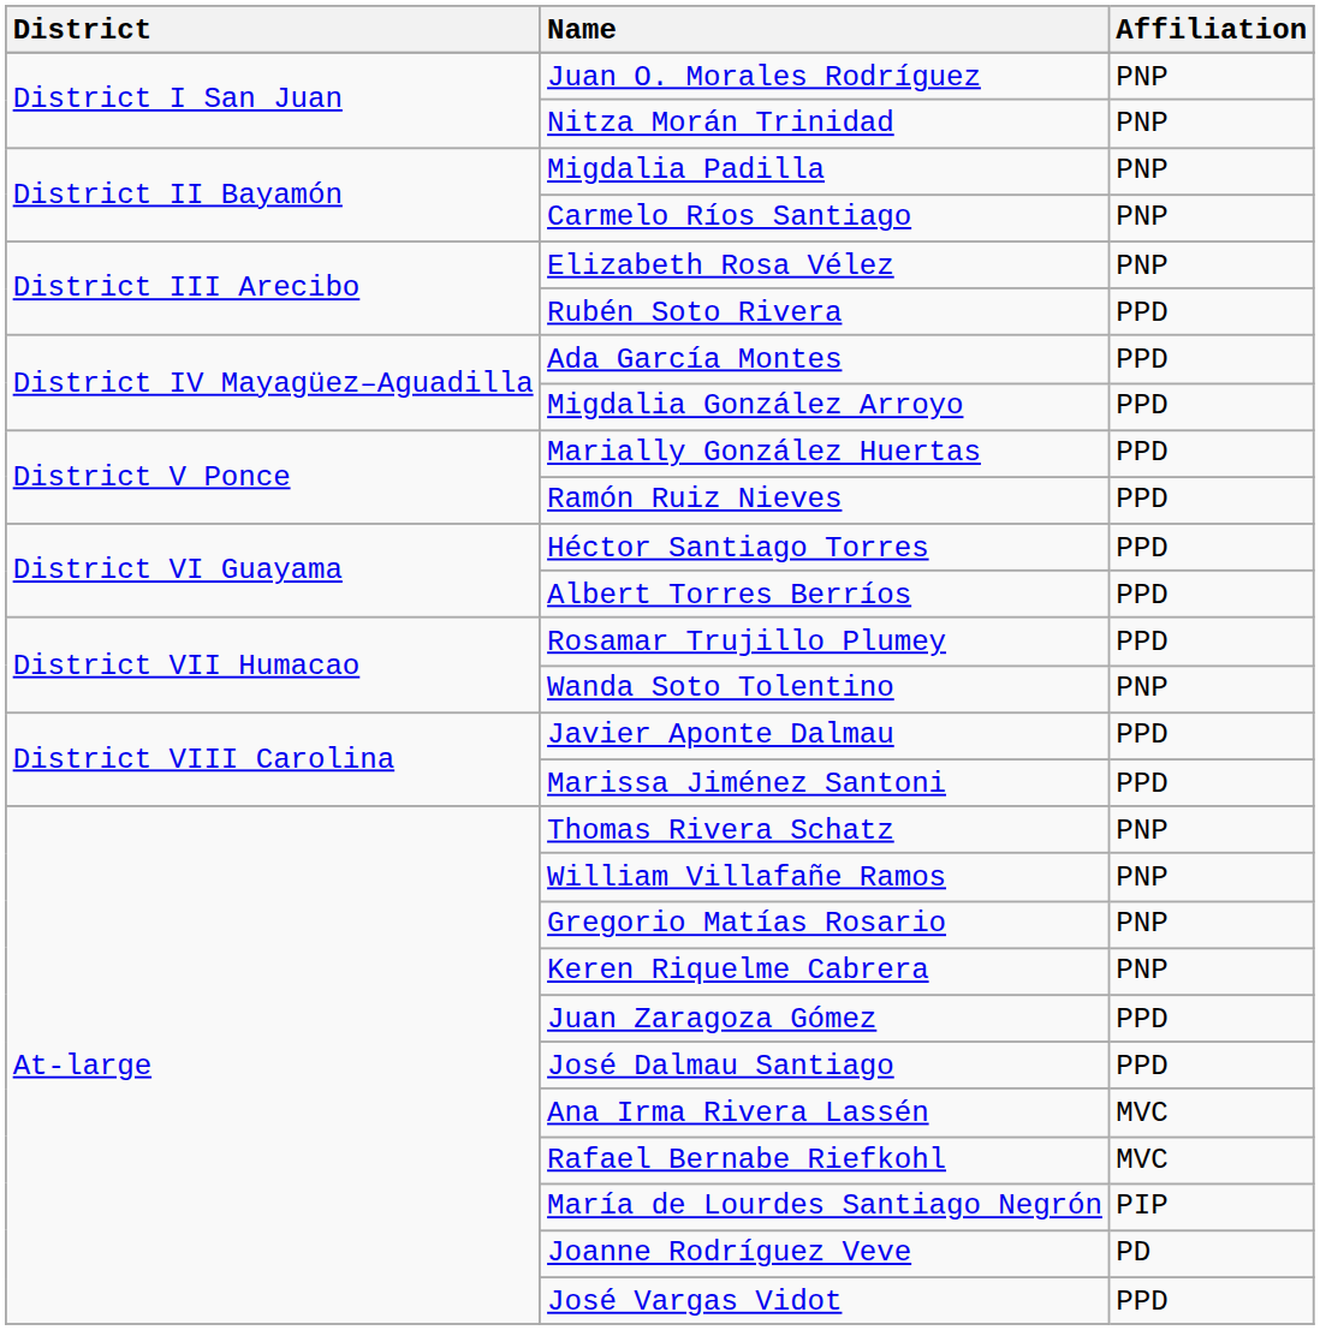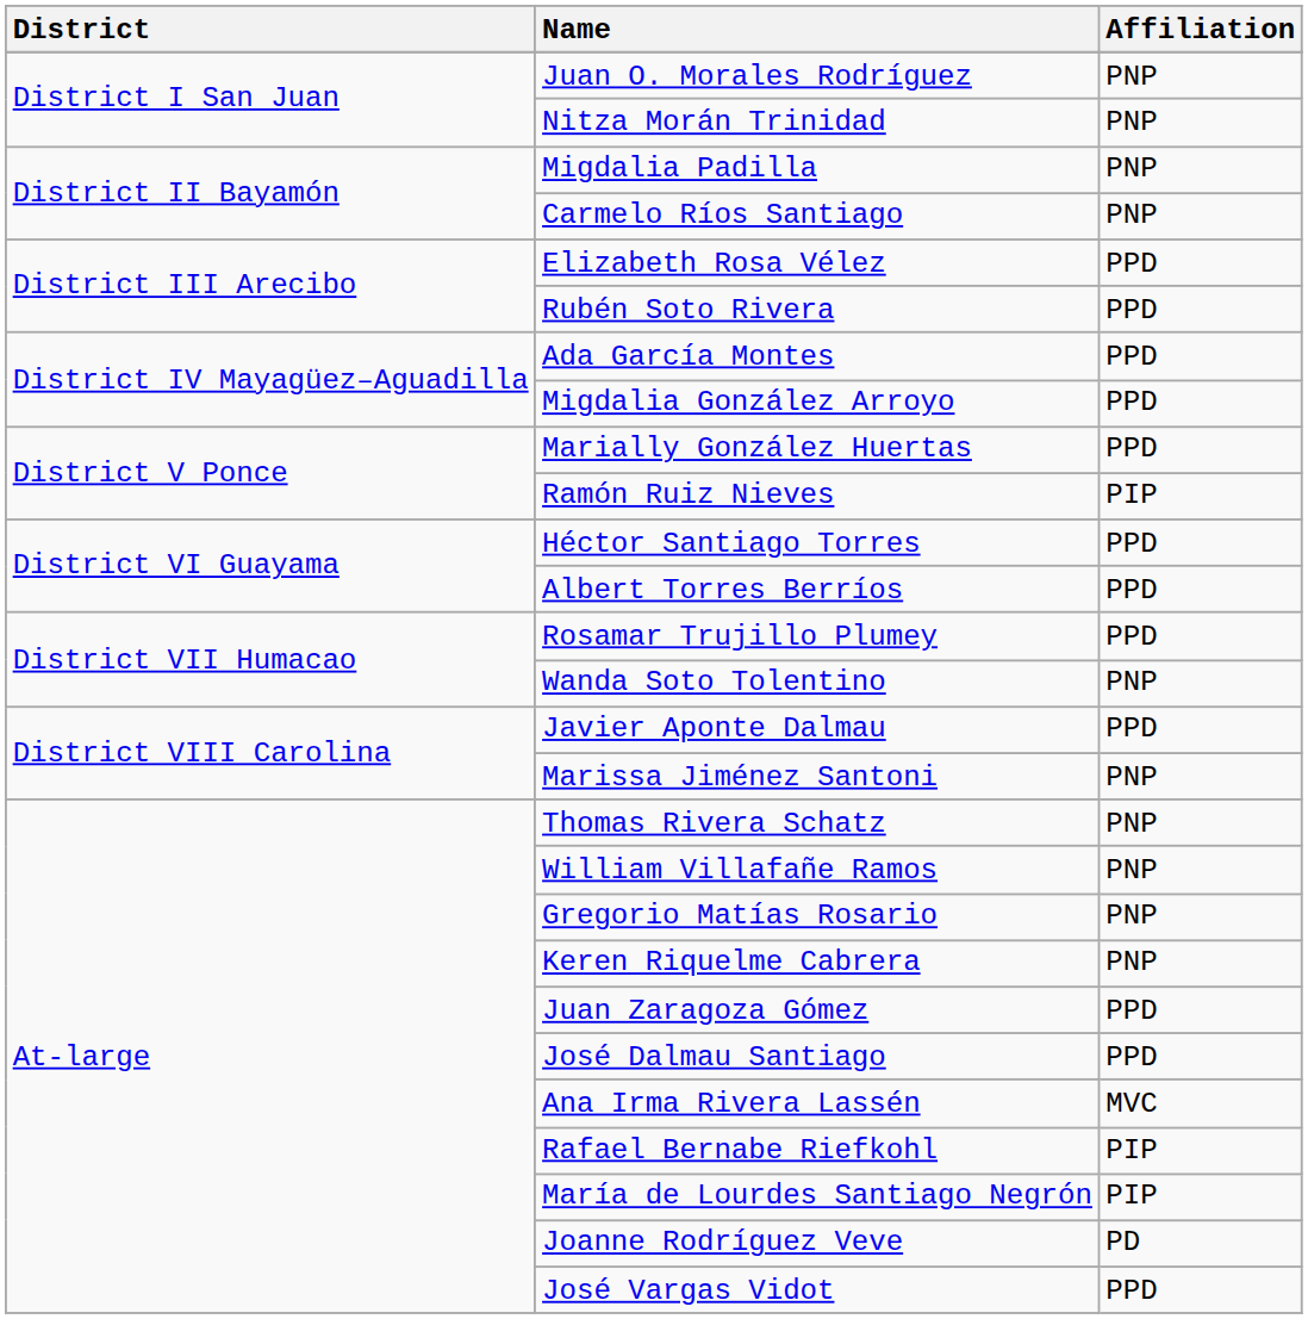Elizabeth Rosa Vélez | Affiliation: PNP -> PPD
Ramón Ruiz Nieves | Affiliation: PPD -> PIP
Marissa Jiménez Santoni | Affiliation: PPD -> PNP
Rafael Bernabe Riefkohl | Affiliation: MVC -> PIP
